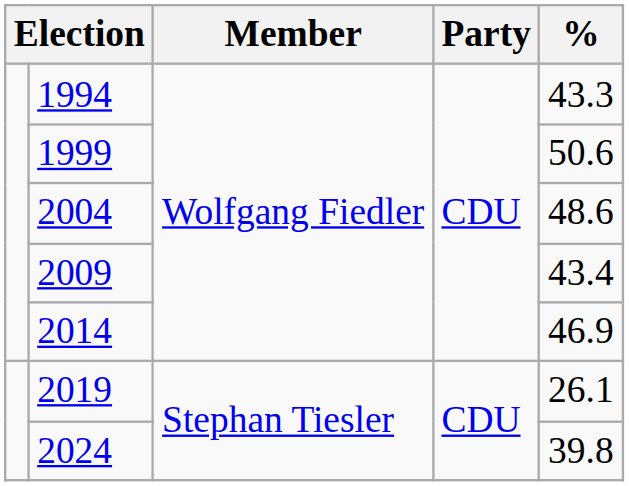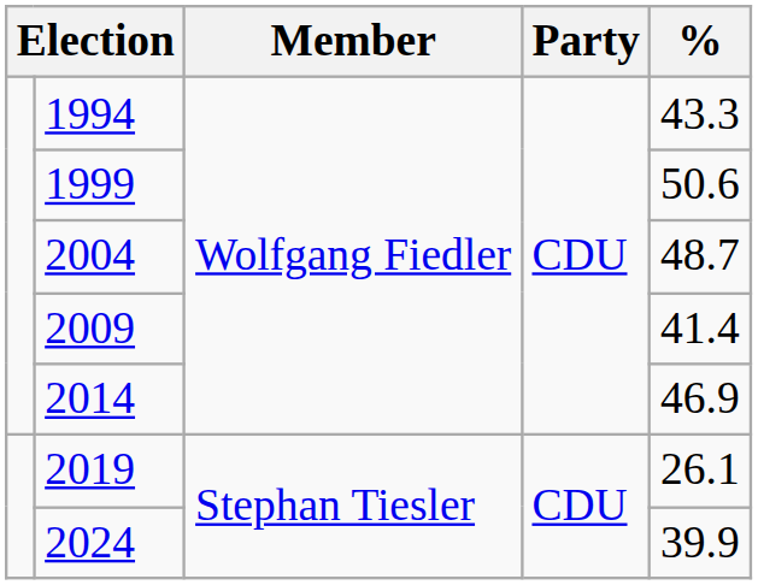2004 | %: 48.6 -> 48.7
2009 | %: 43.4 -> 41.4
2024 | %: 39.8 -> 39.9
